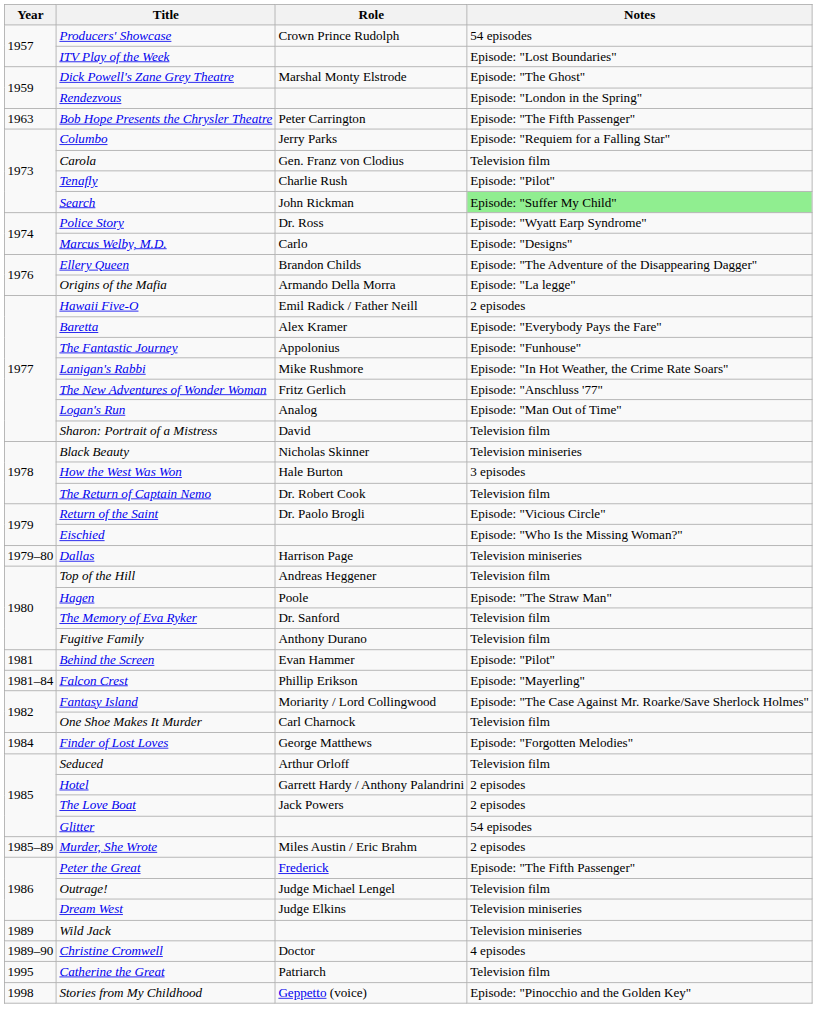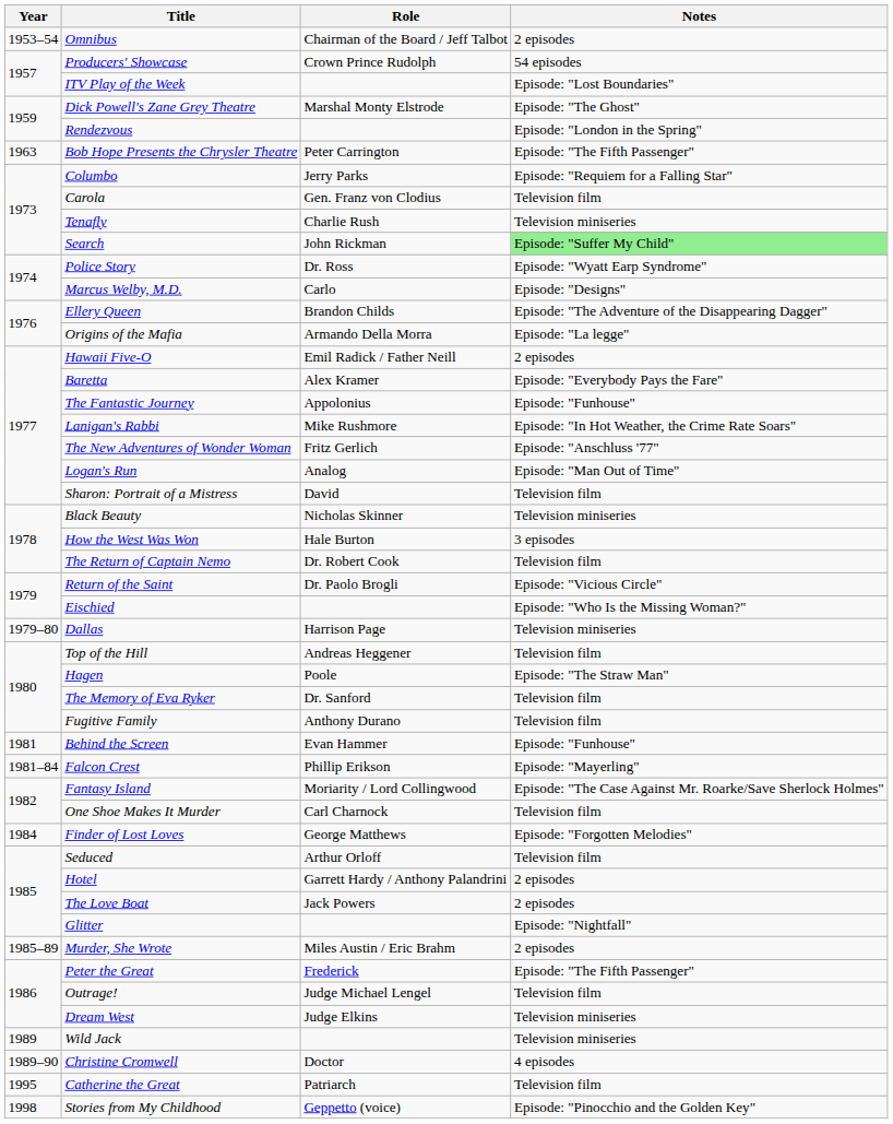+ row: 1953–54 | Omnibus | Chairman of the Board / Jeff Talbot | 2 episodes
Tenafly | Notes: Episode: "Pilot" -> Television miniseries
Behind the Screen | Notes: Episode: "Pilot" -> Episode: "Funhouse"
Glitter | Notes: 54 episodes -> Episode: "Nightfall"
